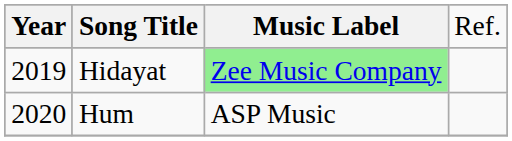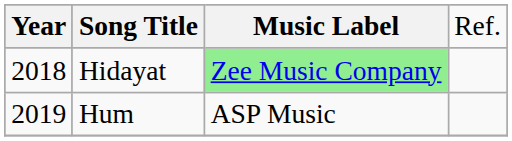Hidayat | column 1: 2019 -> 2018
Hum | column 1: 2020 -> 2019
